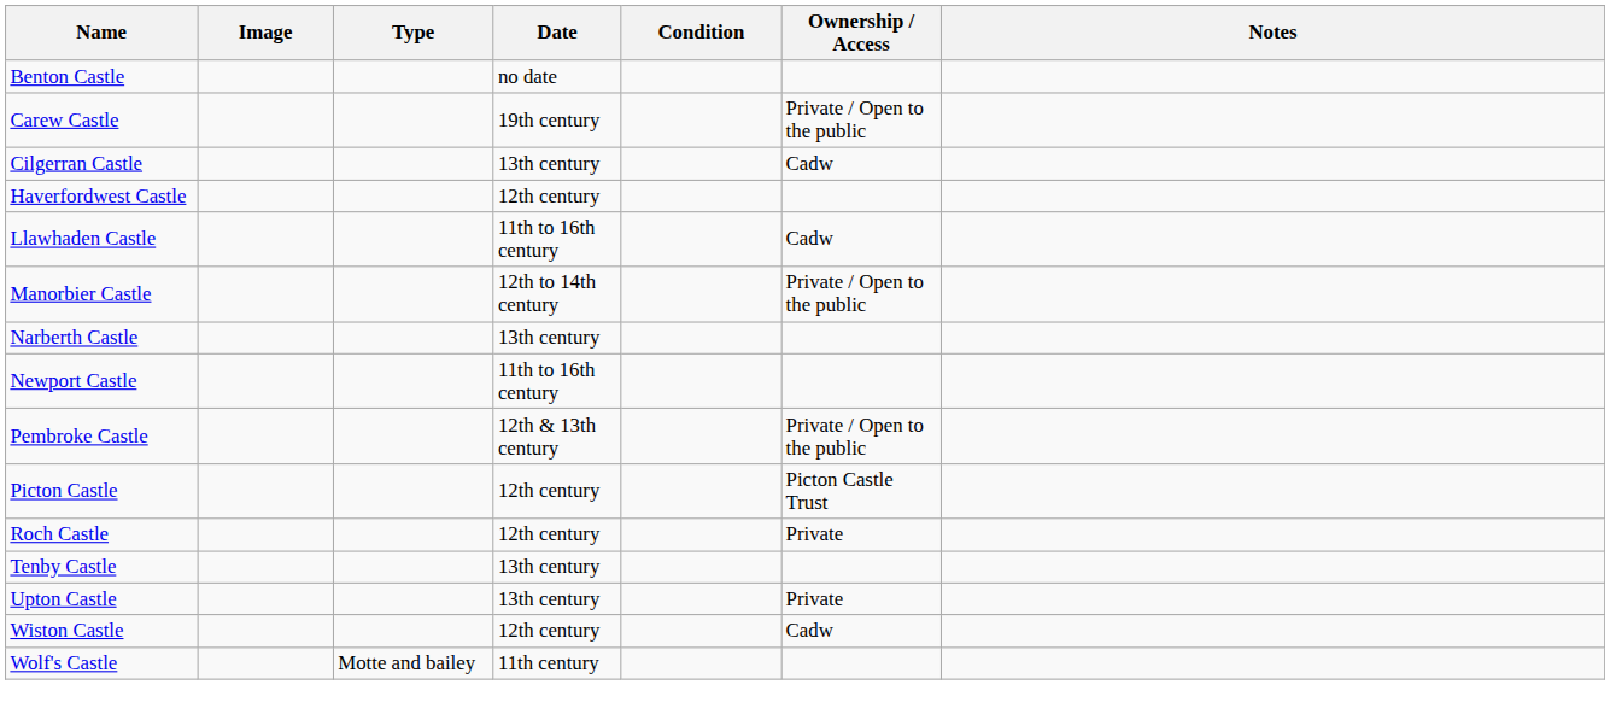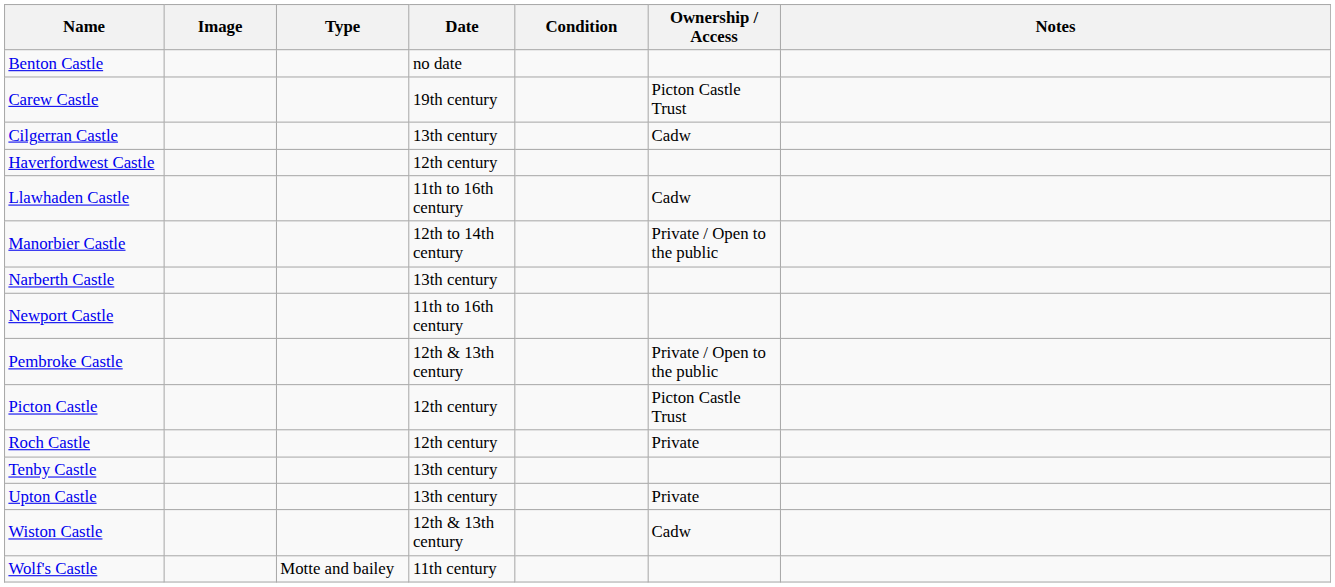Carew Castle | Ownership / Access: Private / Open to the public -> Picton Castle Trust
Wiston Castle | Date: 12th century -> 12th & 13th century
